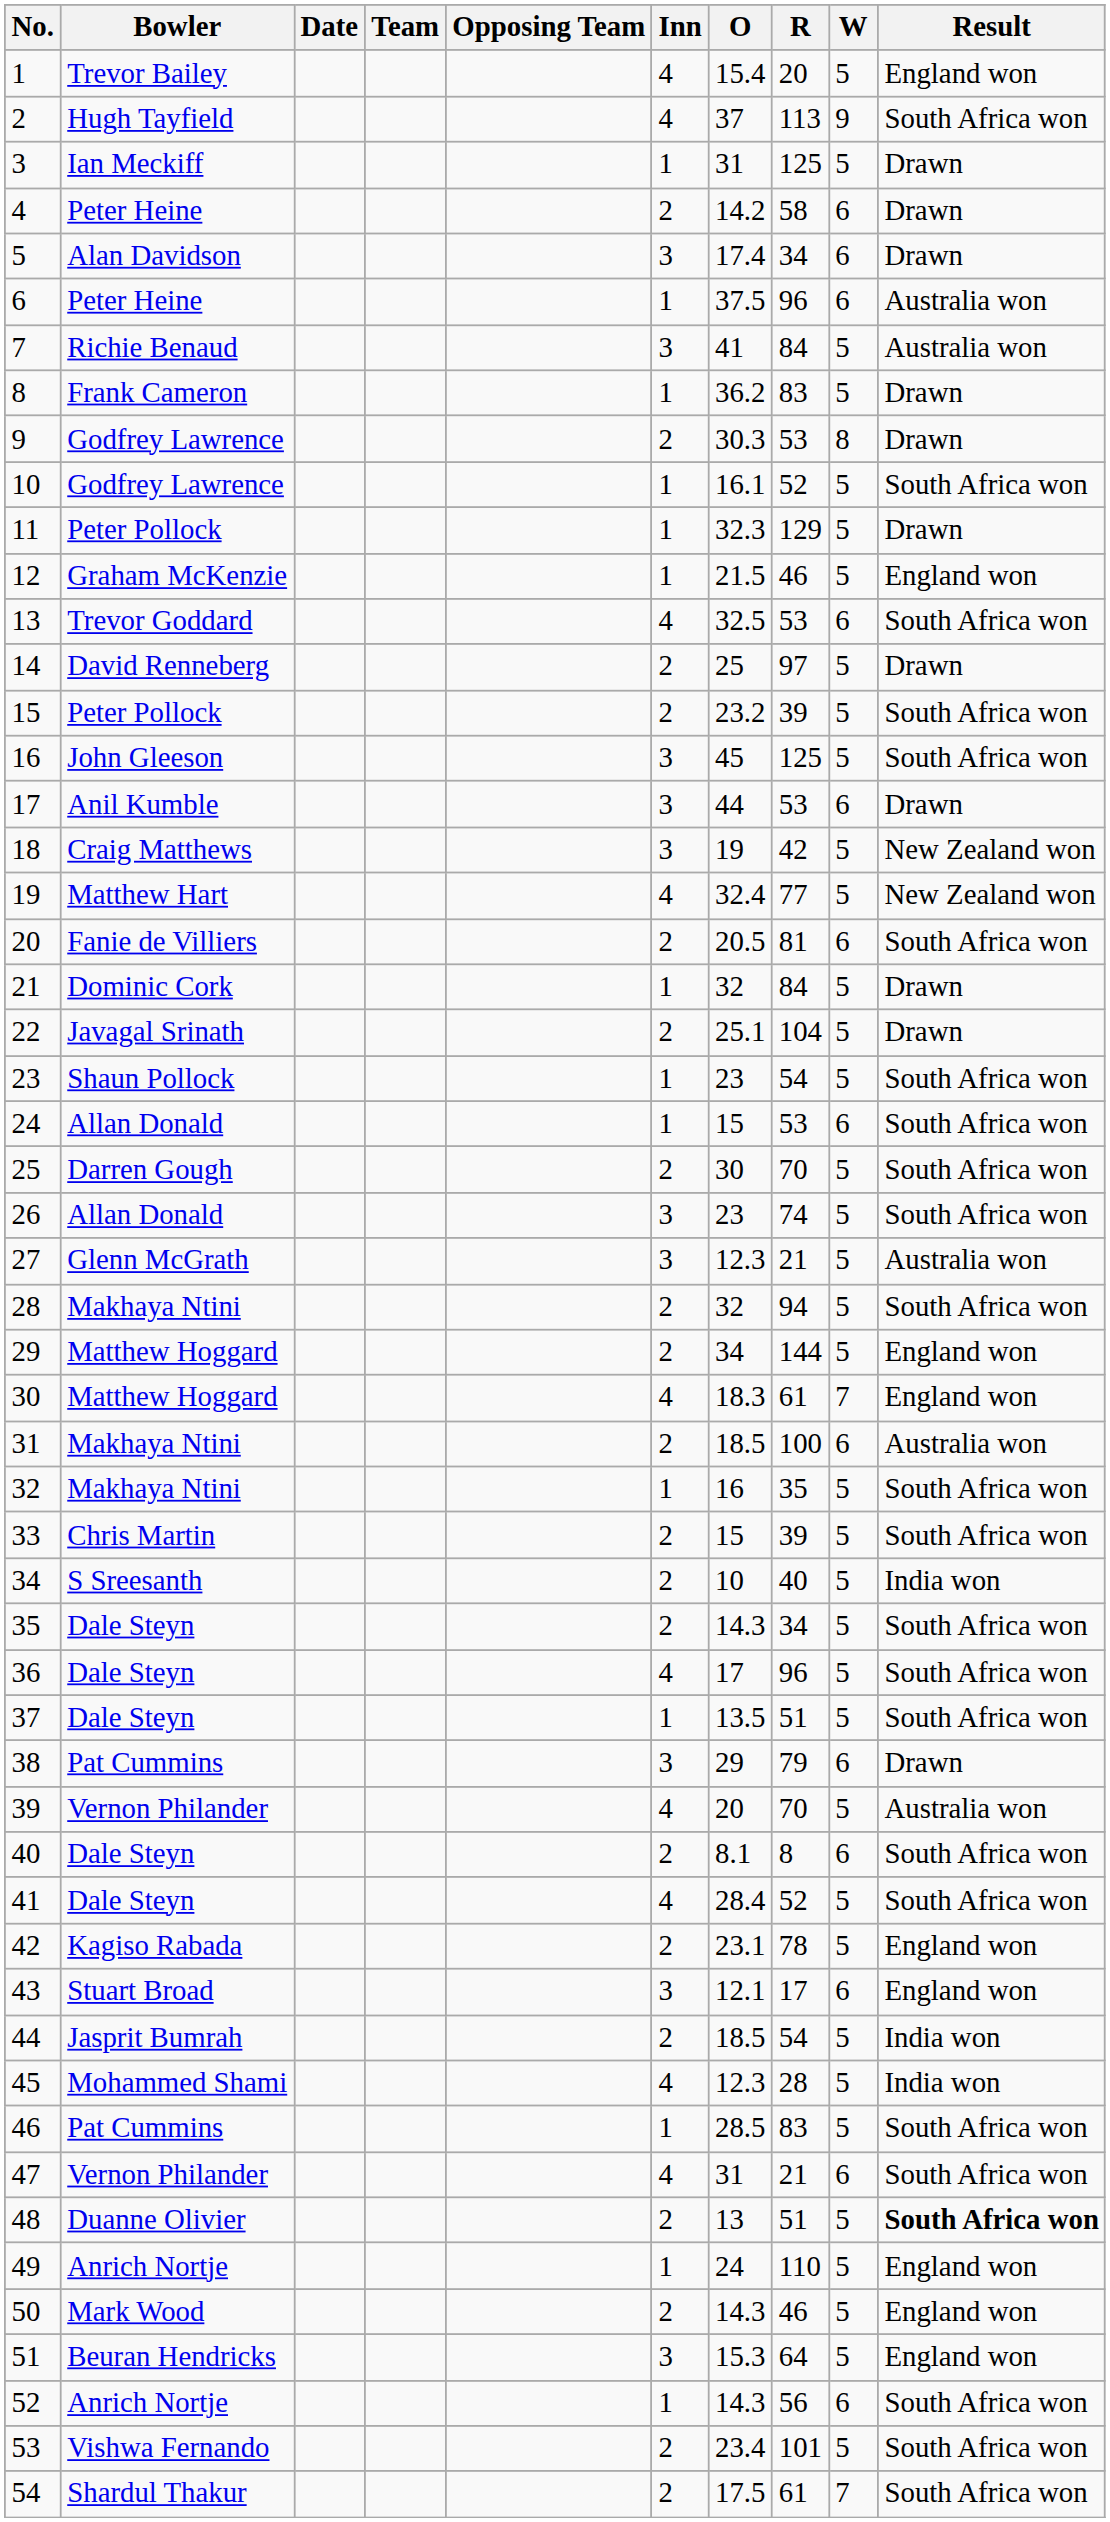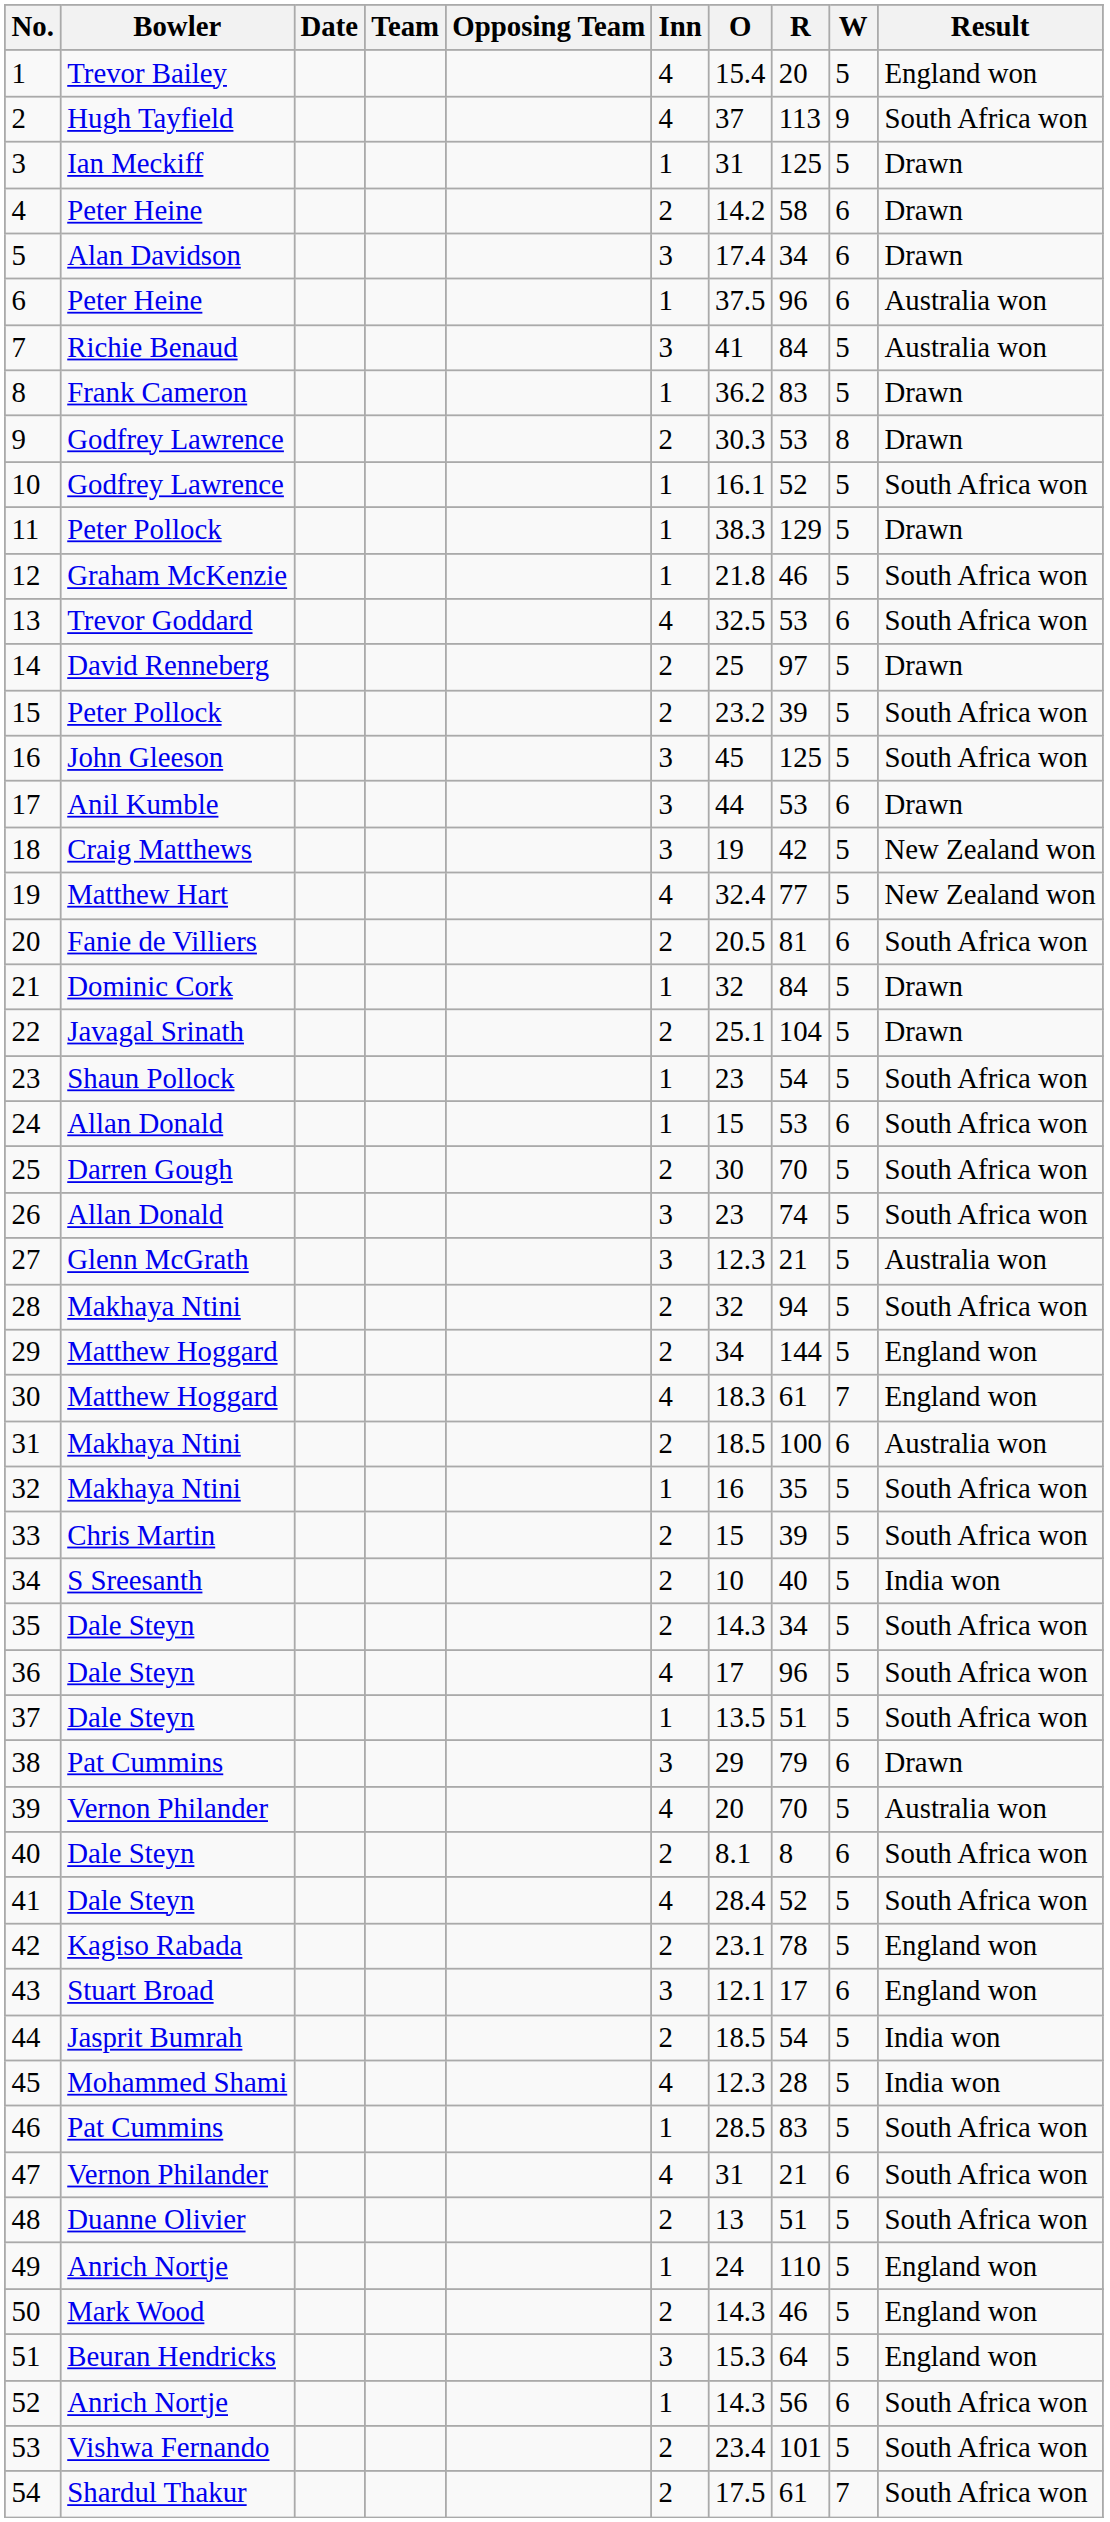11 | O: 32.3 -> 38.3
12 | O: 21.5 -> 21.8
12 | Result: England won -> South Africa won
48 | Result: bold -> normal
